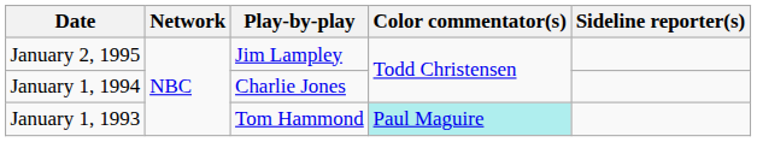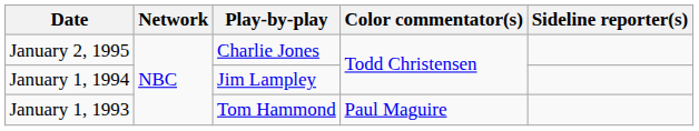January 2, 1995 | Play-by-play: Jim Lampley -> Charlie Jones
January 1, 1994 | Play-by-play: Charlie Jones -> Jim Lampley
January 1, 1993 | Color commentator(s): paleturquoise background -> no background
